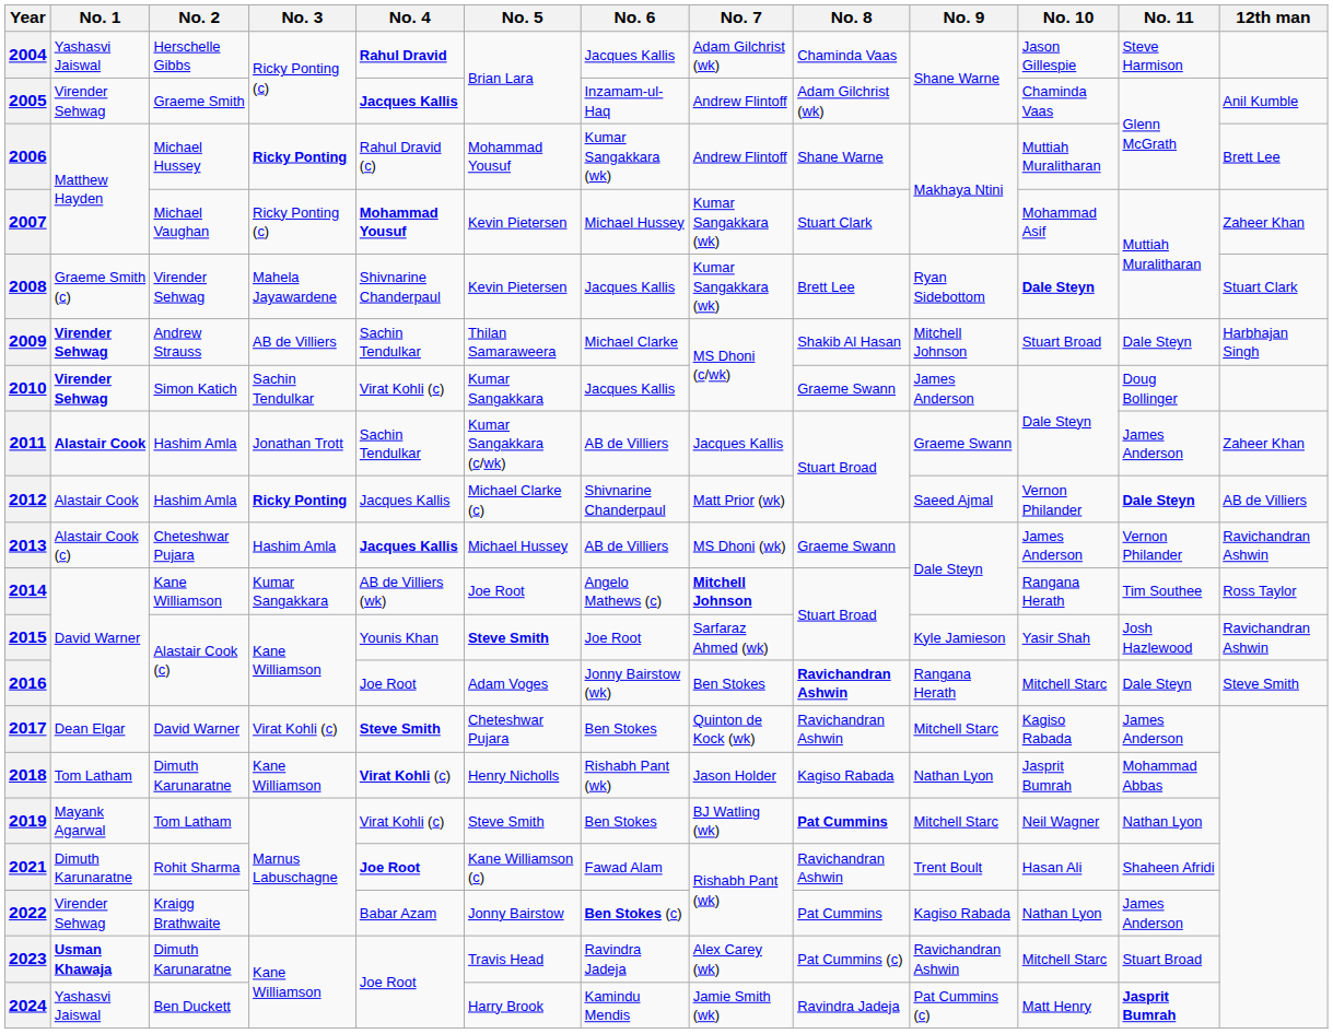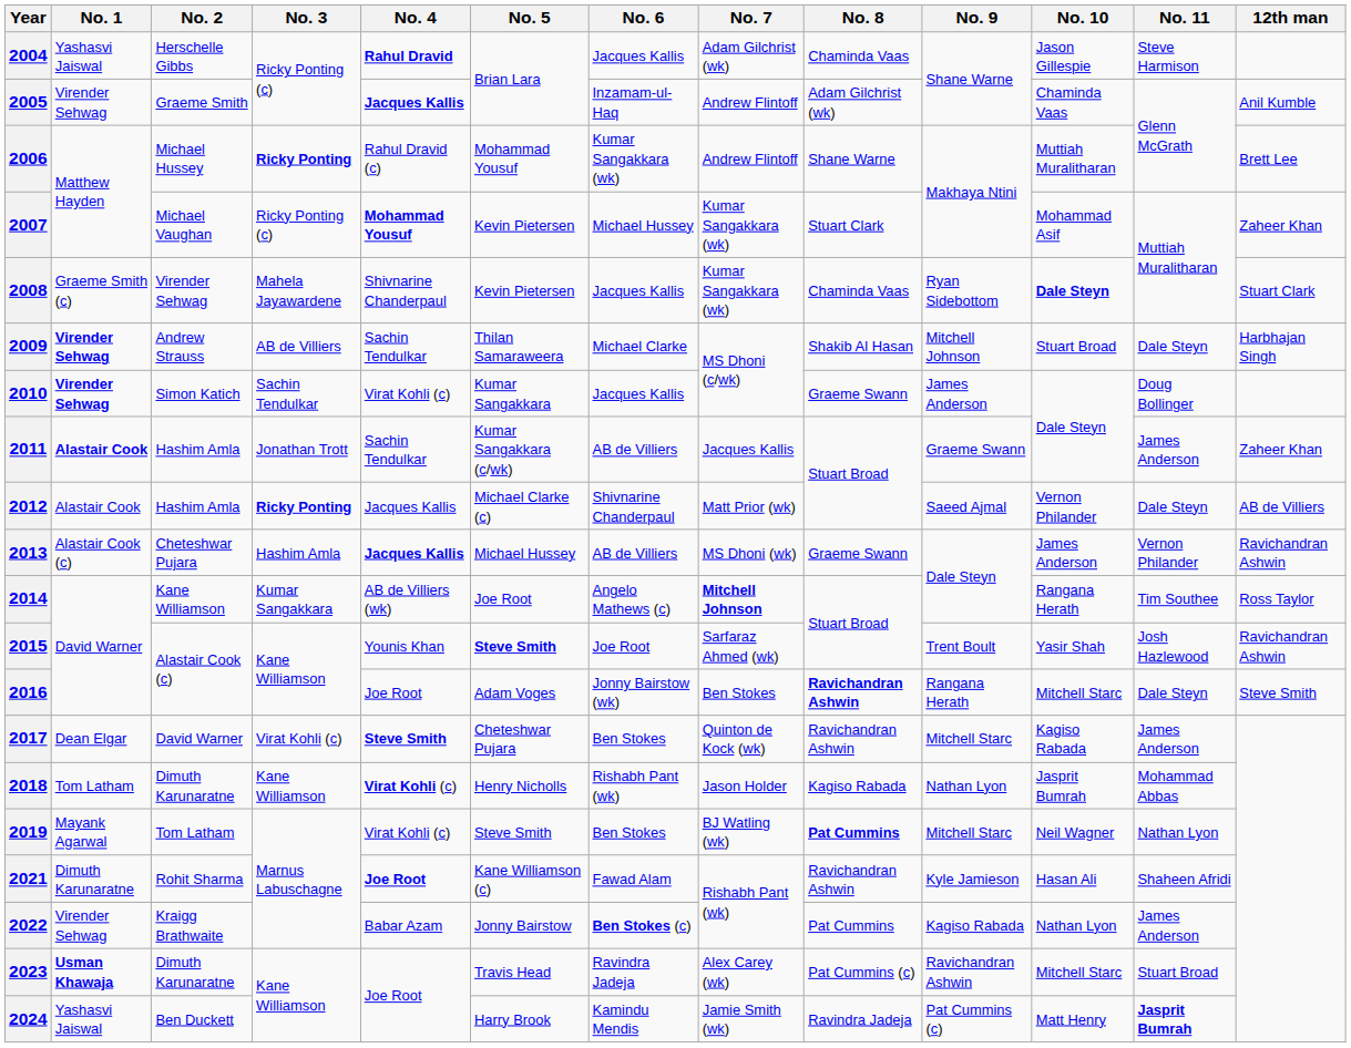2008 | No. 8: Brett Lee -> Chaminda Vaas
2012 | No. 11: bold -> normal
2015 | No. 9: Kyle Jamieson -> Trent Boult
2021 | No. 9: Trent Boult -> Kyle Jamieson
